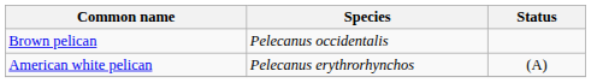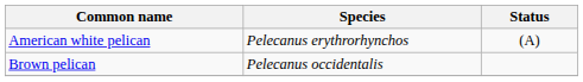rows swapped: American white pelican <-> Brown pelican
